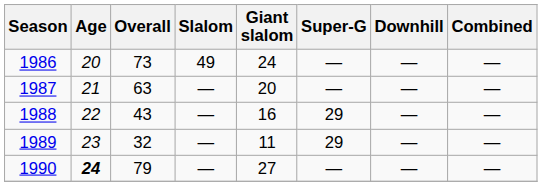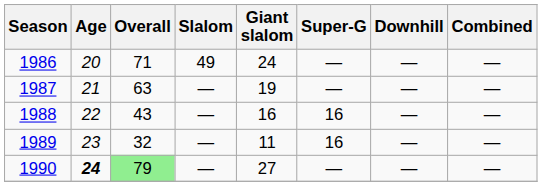1986 | Overall: 73 -> 71
1987 | Giant slalom: 20 -> 19
1988 | Super-G: 29 -> 16
1989 | Super-G: 29 -> 16
1990 | Overall: no background -> lightgreen background
